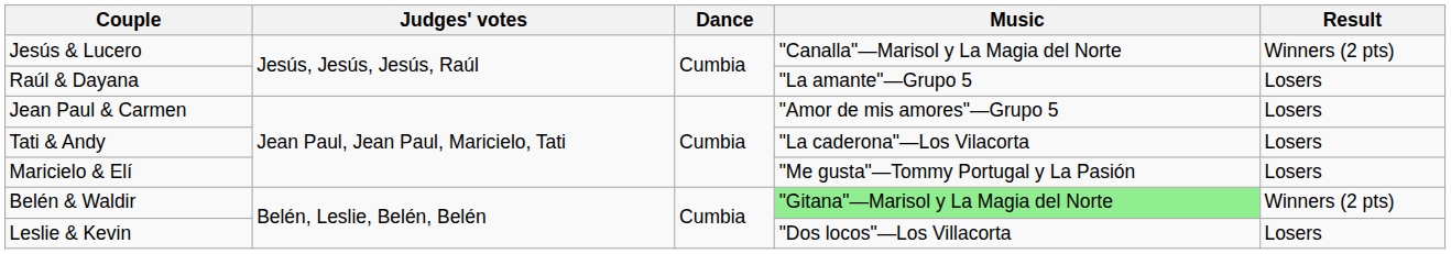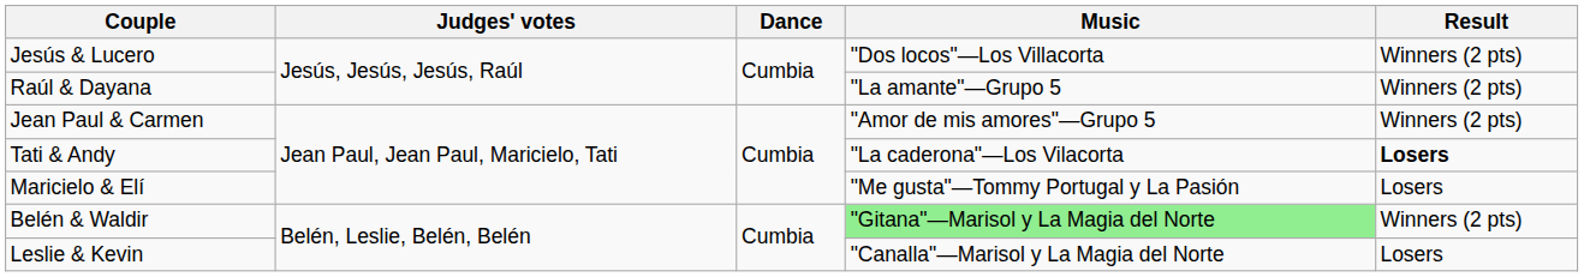Jesús & Lucero | Music: "Canalla"—Marisol y La Magia del Norte -> "Dos locos"—Los Villacorta
Raúl & Dayana | Result: Losers -> Winners (2 pts)
Jean Paul & Carmen | Result: Losers -> Winners (2 pts)
Tati & Andy | Result: normal -> bold
Leslie & Kevin | Music: "Dos locos"—Los Villacorta -> "Canalla"—Marisol y La Magia del Norte
